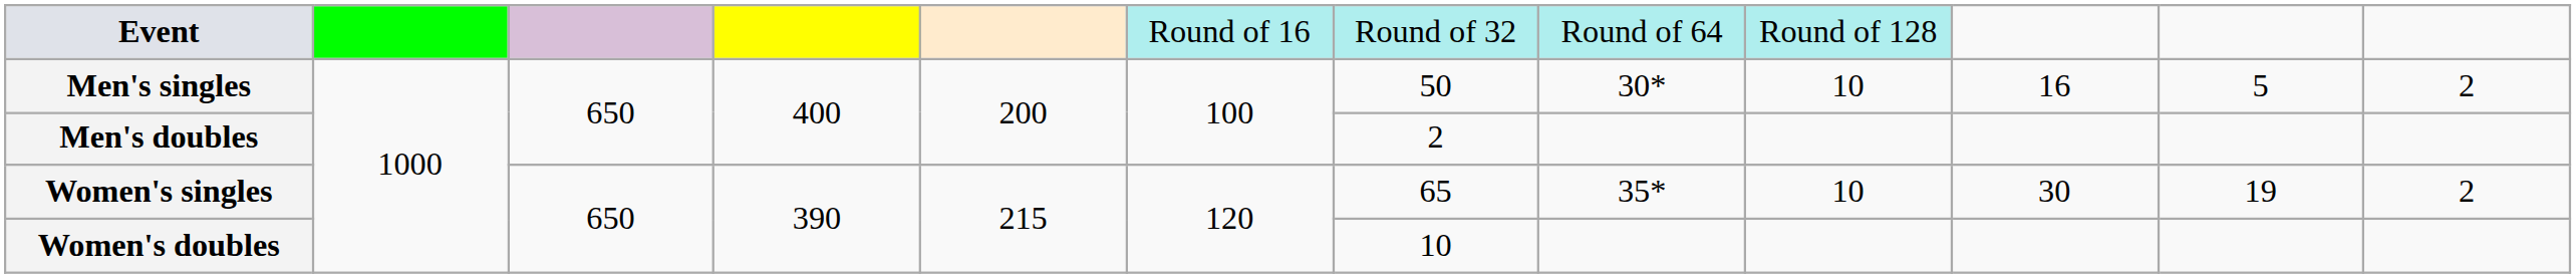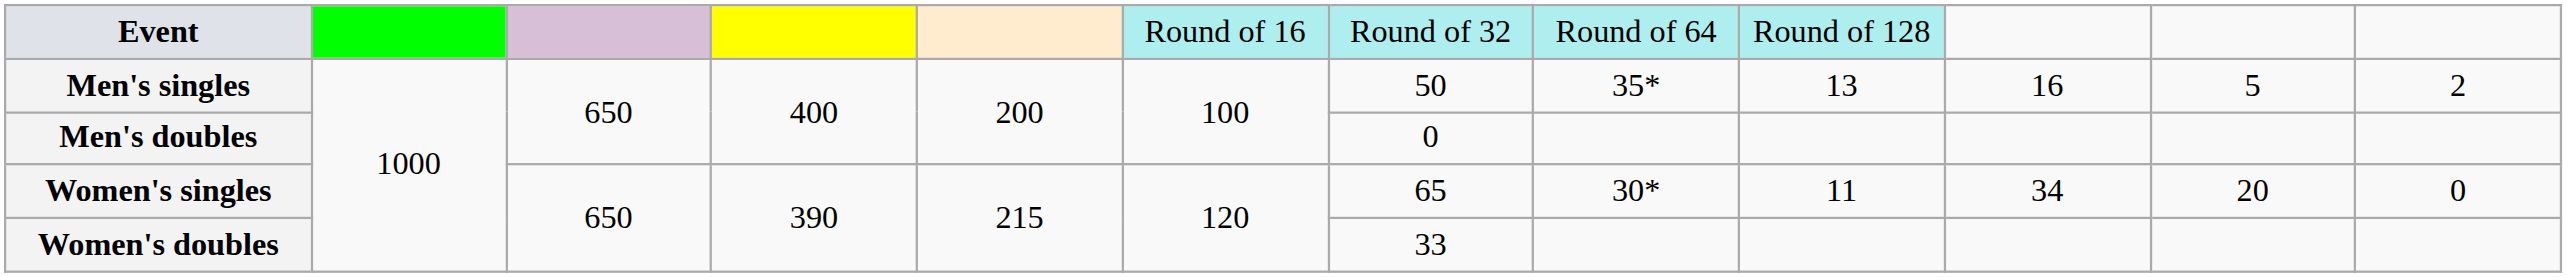Men's singles | column 8: 30* -> 35*
Men's singles | column 9: 10 -> 13
Men's doubles | column 7: 2 -> 0
Women's singles | column 8: 35* -> 30*
Women's singles | column 9: 10 -> 11
Women's singles | column 10: 30 -> 34
Women's singles | column 11: 19 -> 20
Women's singles | column 12: 2 -> 0
Women's doubles | column 7: 10 -> 33
